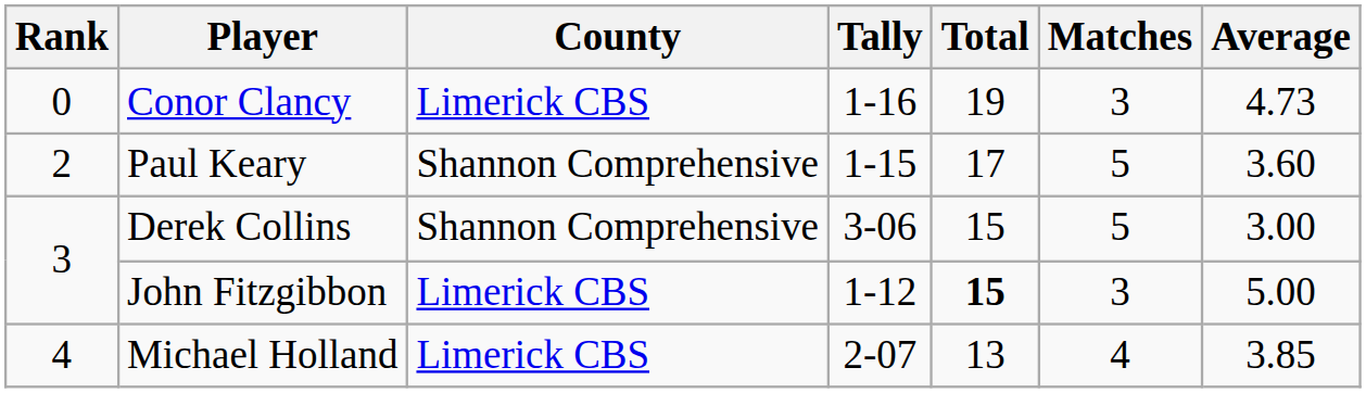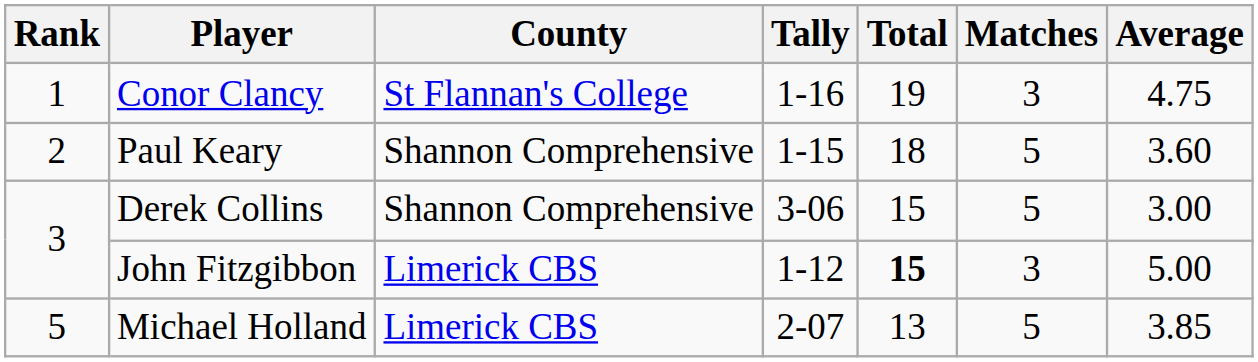Conor Clancy | Rank: 0 -> 1
Conor Clancy | County: Limerick CBS -> St Flannan's College
Conor Clancy | Average: 4.73 -> 4.75
Paul Keary | Total: 17 -> 18
Michael Holland | Rank: 4 -> 5
Michael Holland | Matches: 4 -> 5
